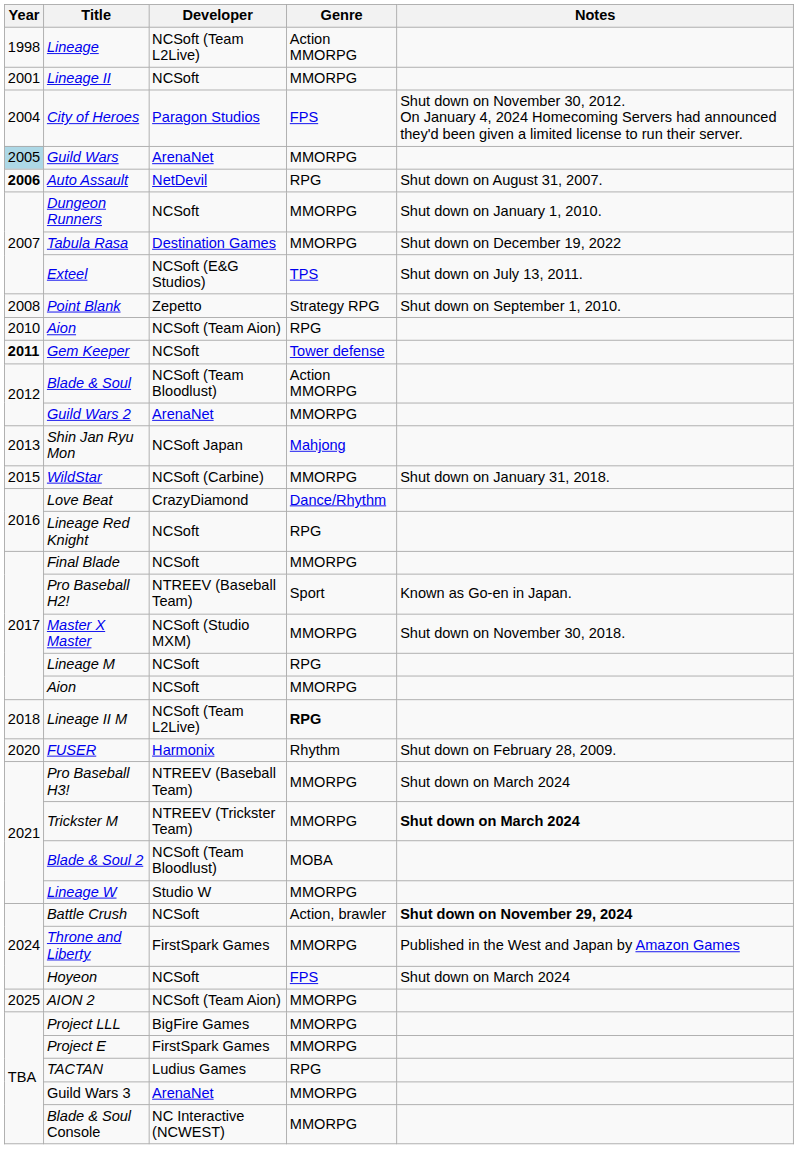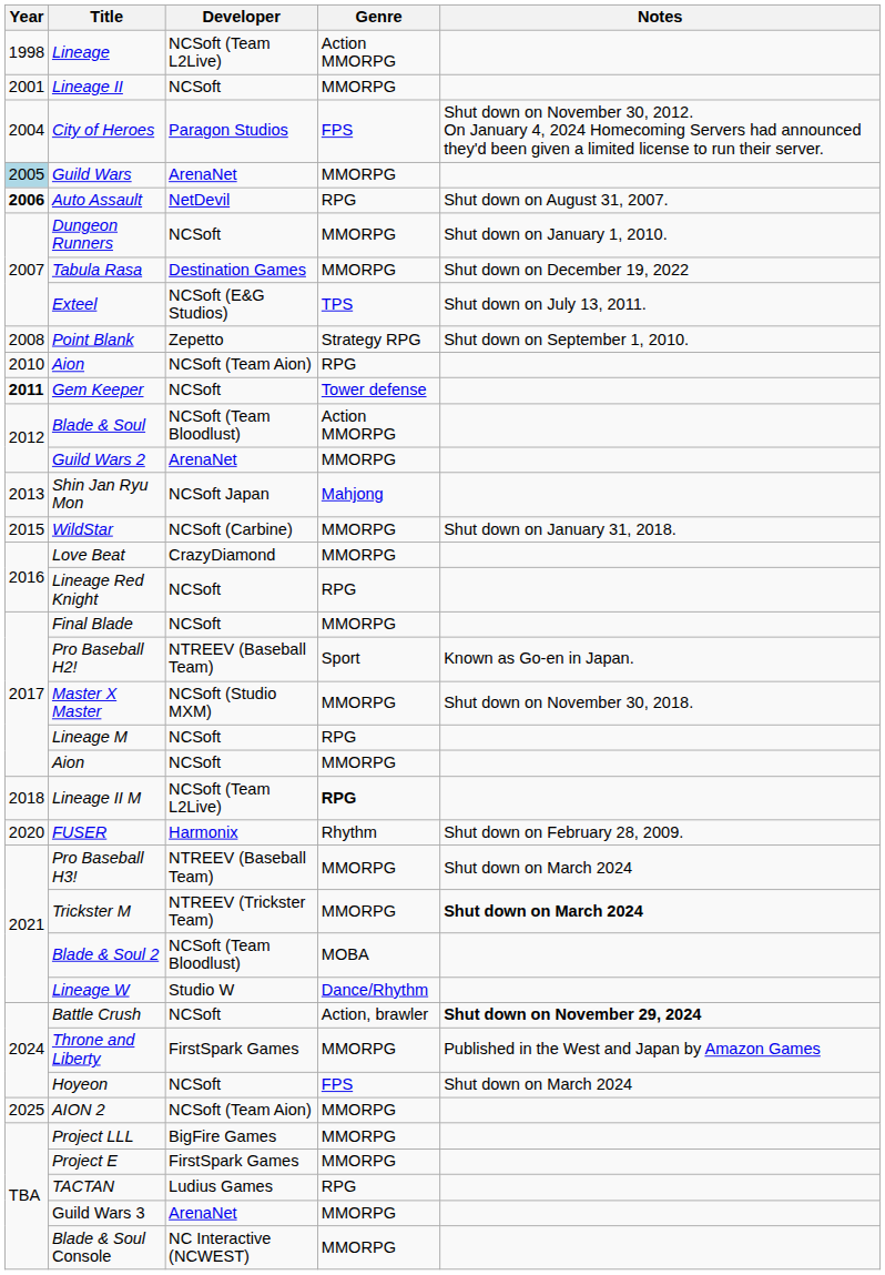Love Beat | Genre: Dance/Rhythm -> MMORPG
Lineage W | Genre: MMORPG -> Dance/Rhythm
